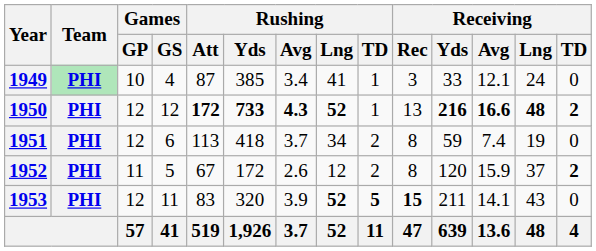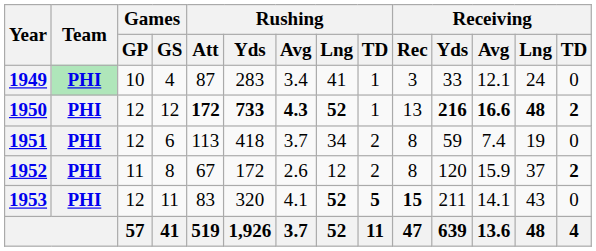1949 | Rushing / Yds: 385 -> 283
1952 | Games / GS: 5 -> 8
1953 | Rushing / Avg: 3.9 -> 4.1
